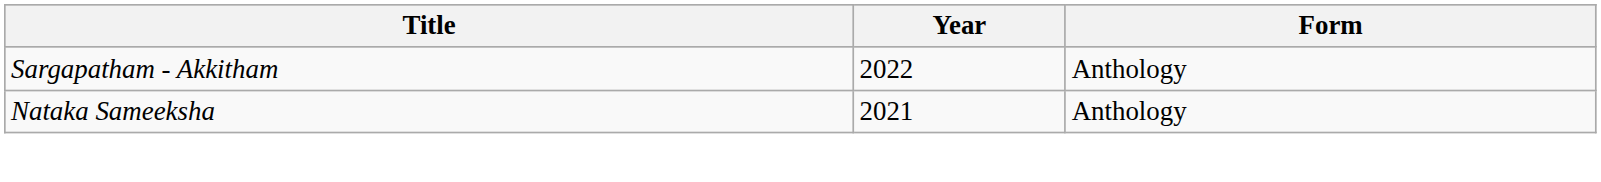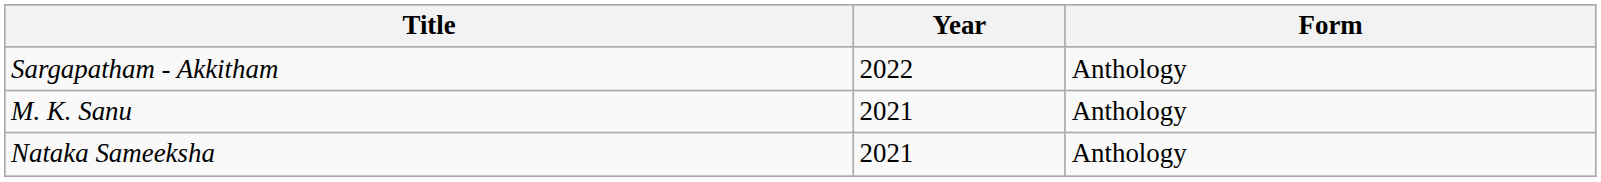+ row: M. K. Sanu | 2021 | Anthology
